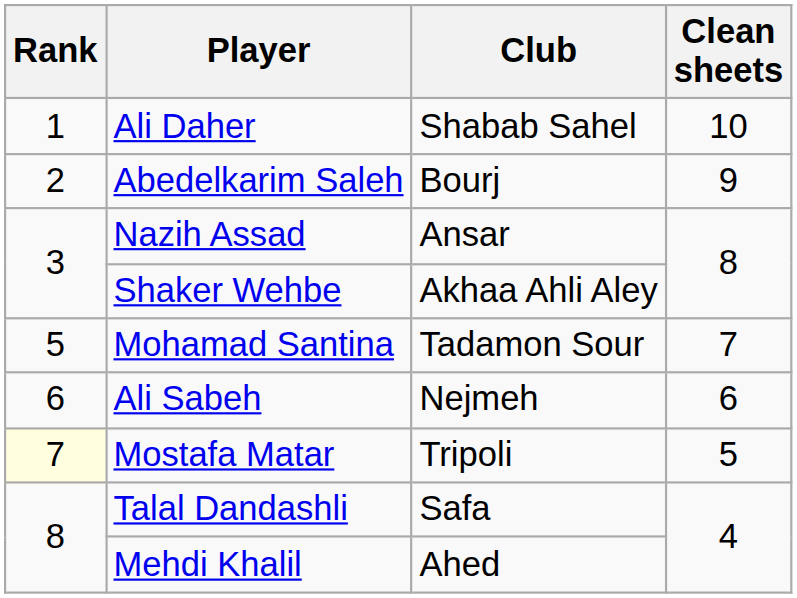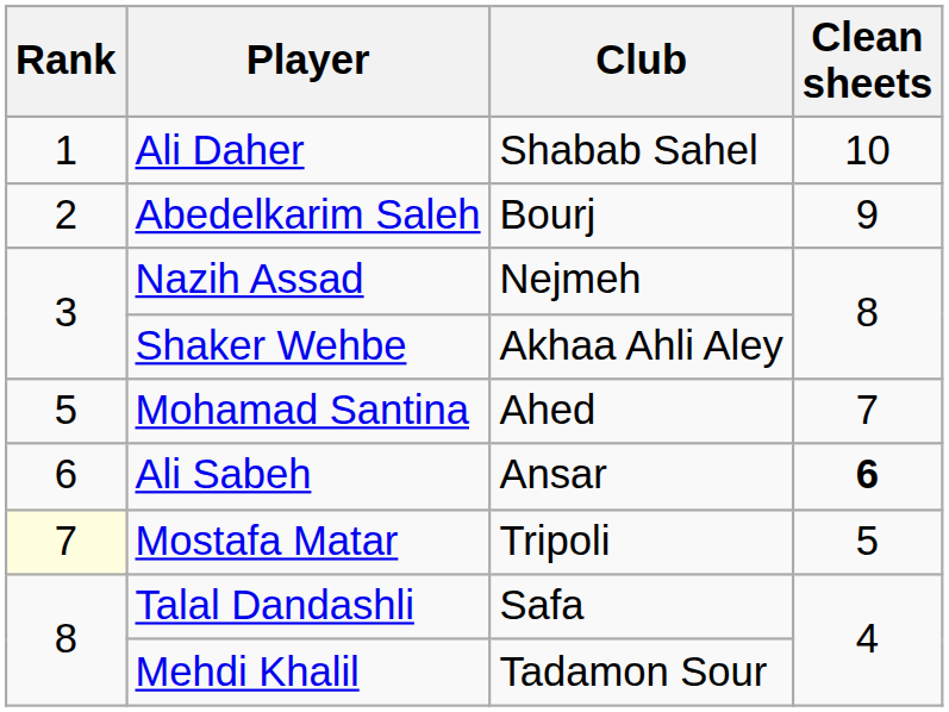Nazih Assad | Club: Ansar -> Nejmeh
Mohamad Santina | Club: Tadamon Sour -> Ahed
Ali Sabeh | Club: Nejmeh -> Ansar
Ali Sabeh | Clean sheets: normal -> bold
Mehdi Khalil | Club: Ahed -> Tadamon Sour
